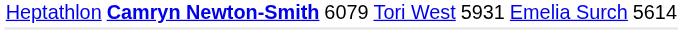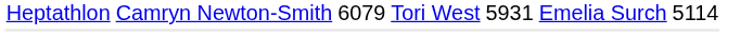Heptathlon | column 2: bold -> normal
Heptathlon | column 7: 5614 -> 5114
